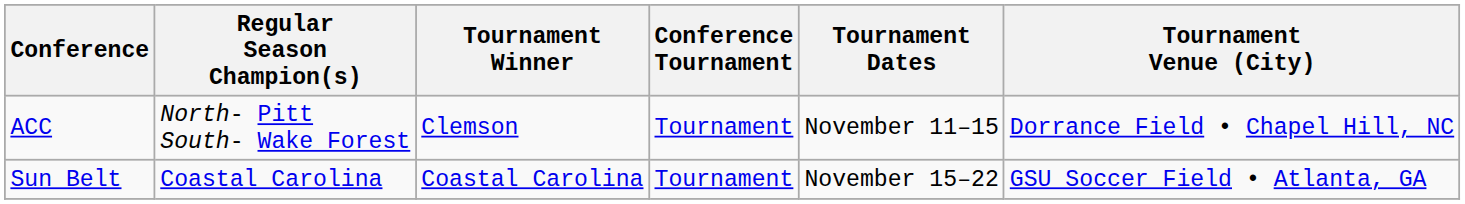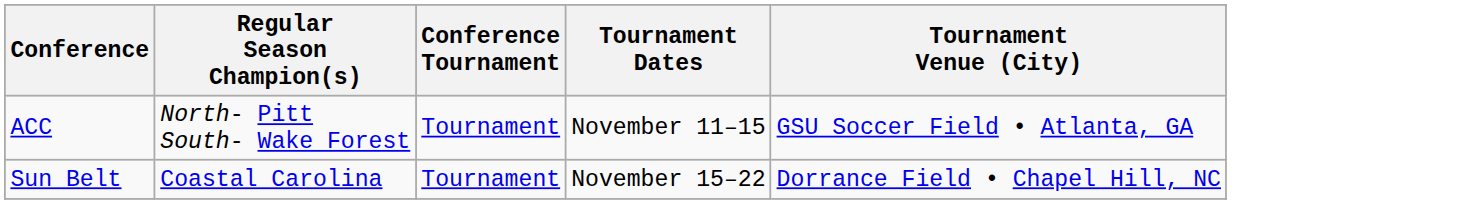- column: Tournament Winner | Clemson | Coastal Carolina
ACC | Tournament Venue (City): Dorrance Field • Chapel Hill, NC -> GSU Soccer Field • Atlanta, GA
Sun Belt | Tournament Venue (City): GSU Soccer Field • Atlanta, GA -> Dorrance Field • Chapel Hill, NC
